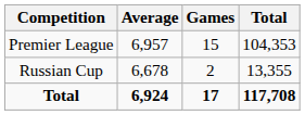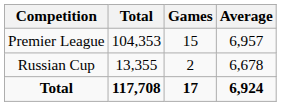columns swapped: Total <-> Average
